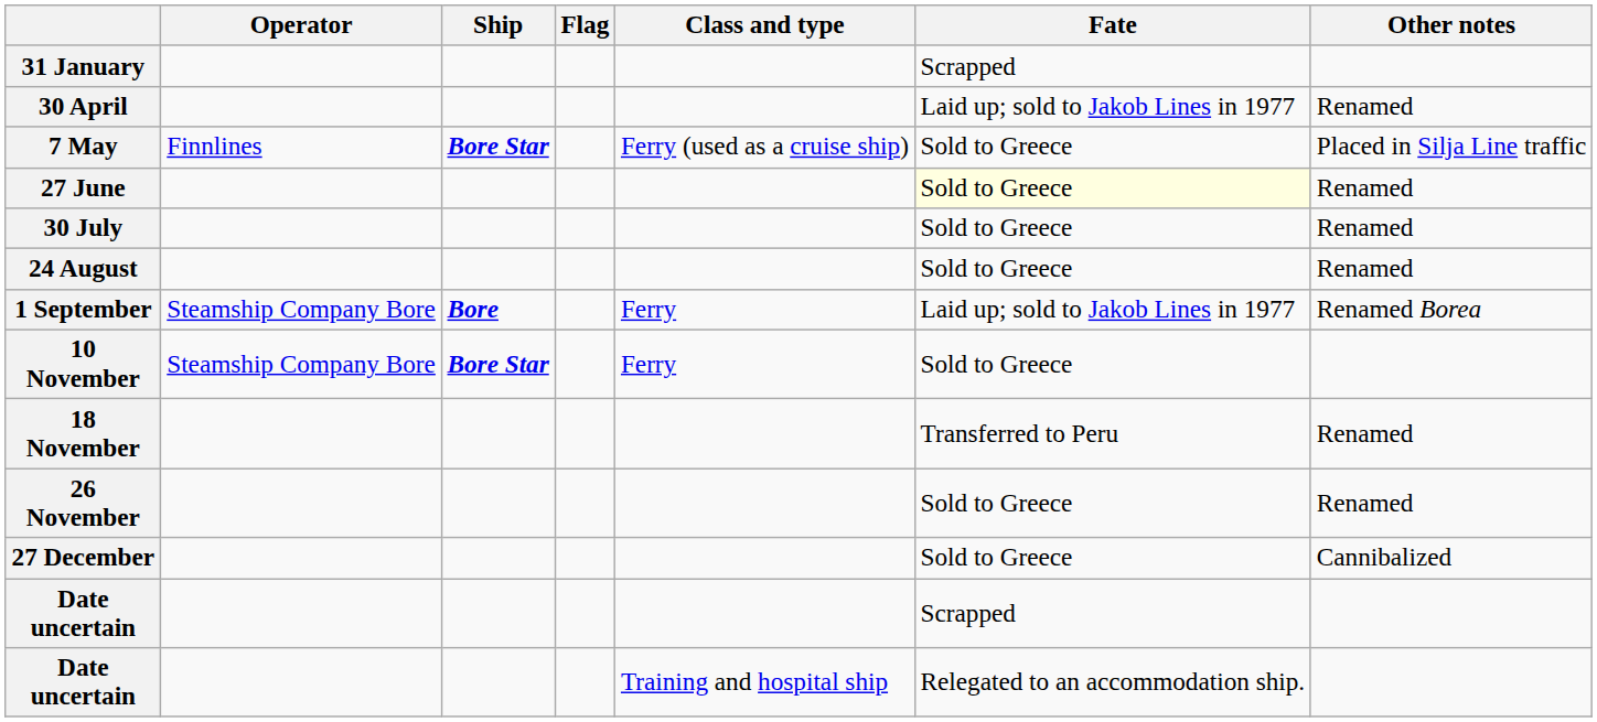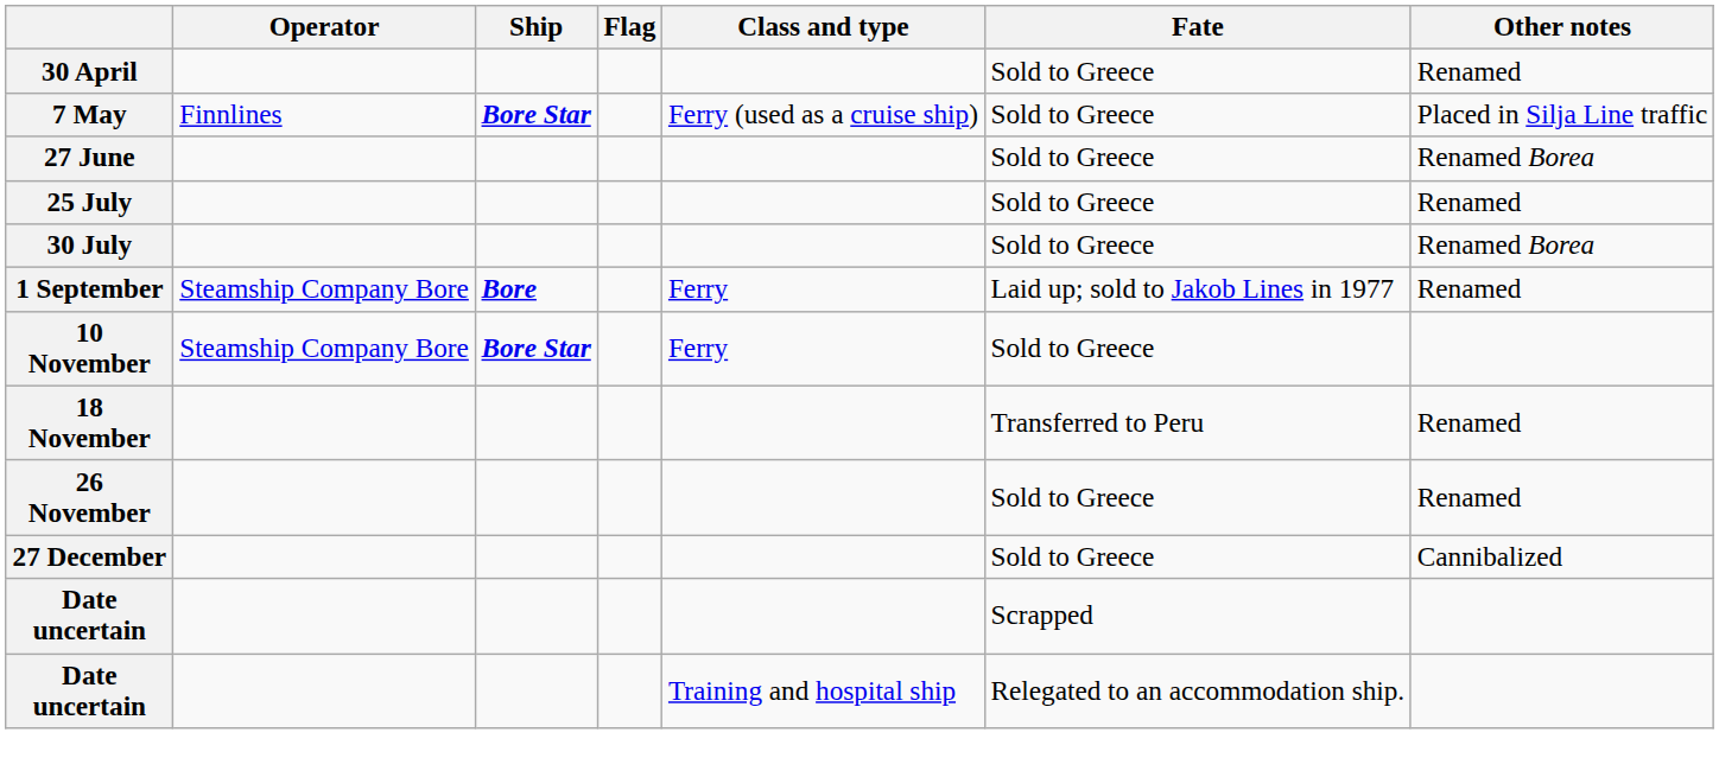- row: 31 January | Scrapped
30 April | Fate: Laid up; sold to Jakob Lines in 1977 -> Sold to Greece
27 June | Fate: lightyellow background -> no background
27 June | Other notes: Renamed -> Renamed Borea
+ row: 25 July | Sold to Greece | Renamed
30 July | Other notes: Renamed -> Renamed Borea
- row: 24 August | Sold to Greece | Renamed
1 September | Other notes: Renamed Borea -> Renamed
